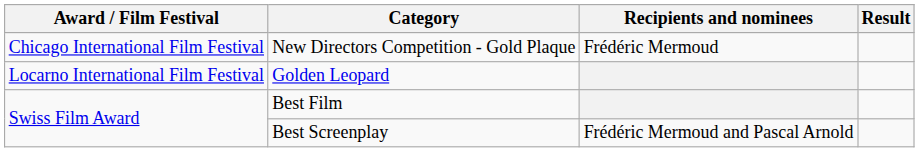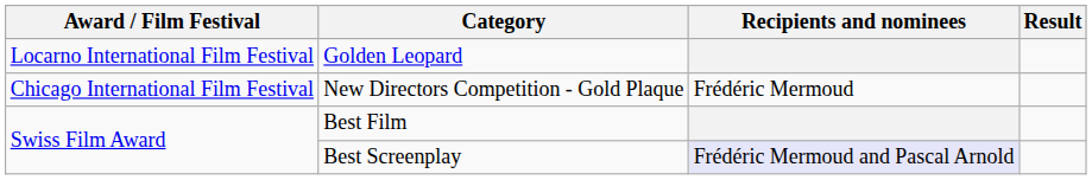rows swapped: New Directors Competition - Gold Plaque <-> Golden Leopard
Best Screenplay | Recipients and nominees: no background -> lavender background
